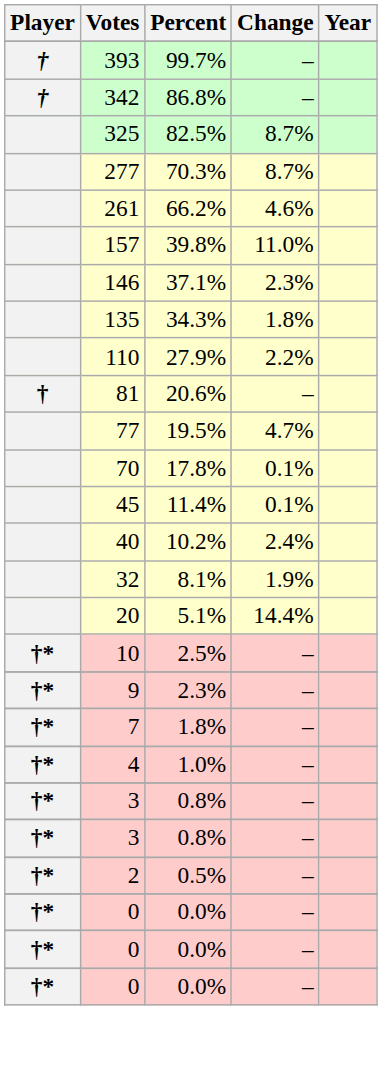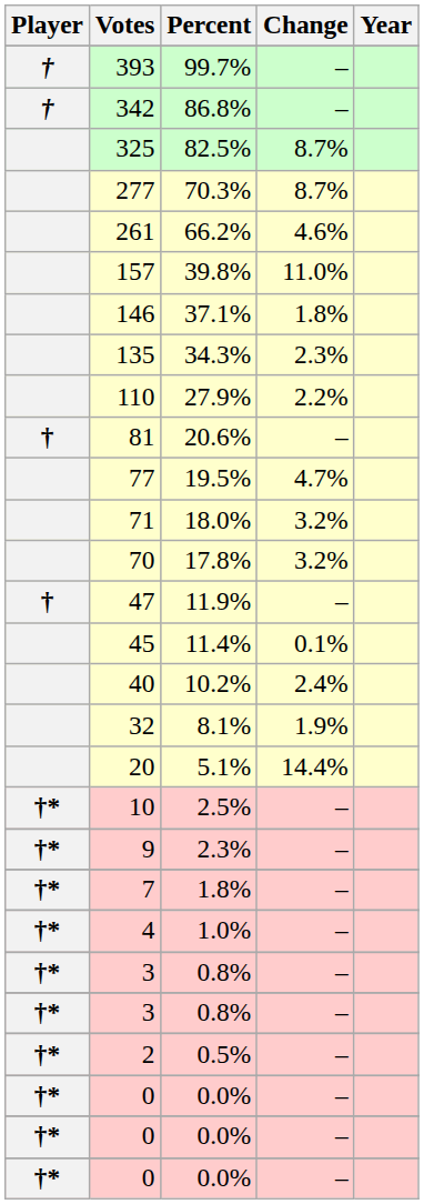146 | Change: 2.3% -> 1.8%
135 | Change: 1.8% -> 2.3%
+ row: 71 | 18.0% | 3.2%
70 | Change: 0.1% -> 3.2%
+ row: † | 47 | 11.9% | –
